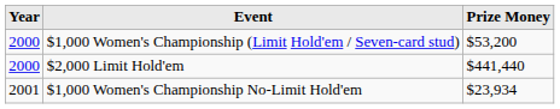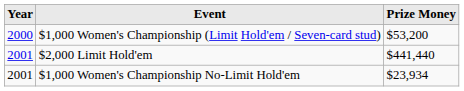$2,000 Limit Hold'em | Year: 2000 -> 2001
